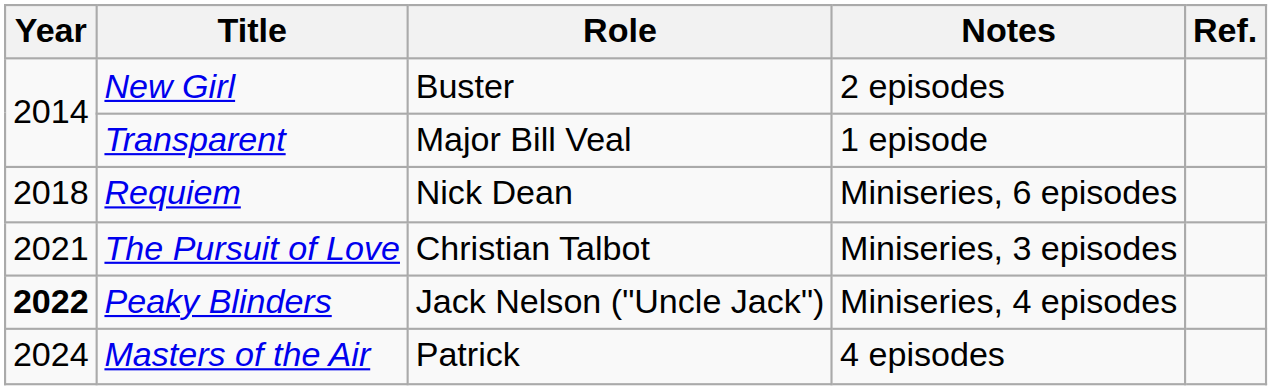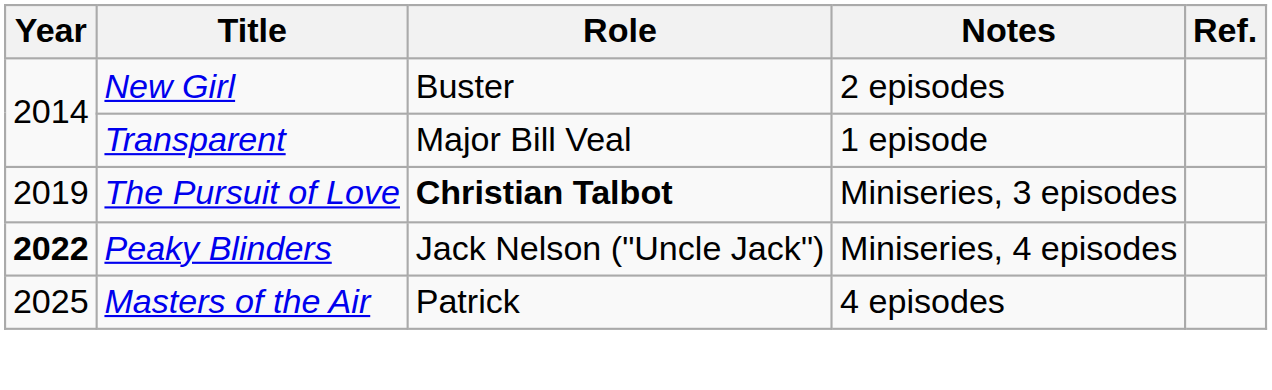- row: 2018 | Requiem | Nick Dean | Miniseries, 6 episodes
The Pursuit of Love | Year: 2021 -> 2019
The Pursuit of Love | Role: normal -> bold
Masters of the Air | Year: 2024 -> 2025
